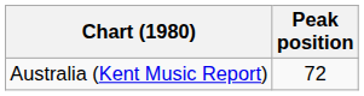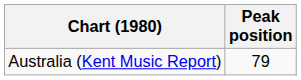Australia (Kent Music Report) | Peak position: 72 -> 79
